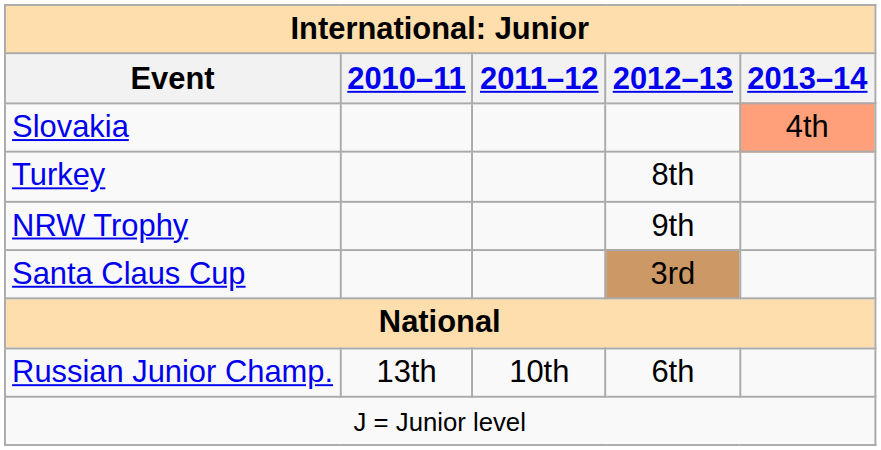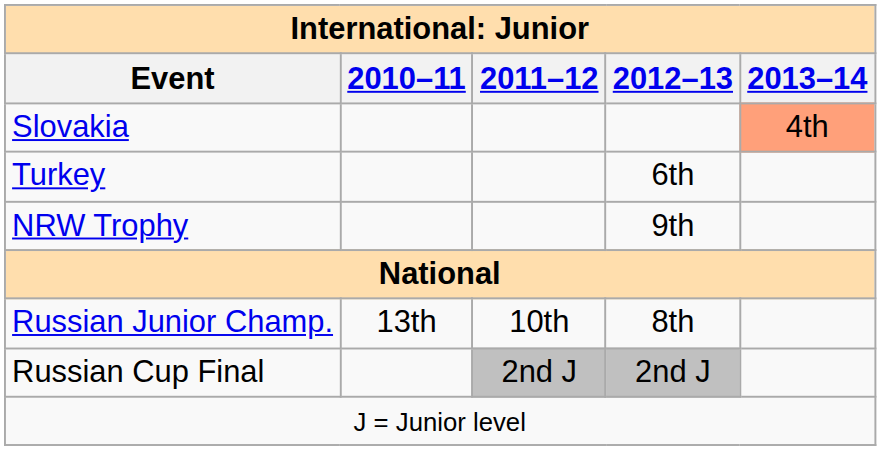Turkey | 2012–13: 8th -> 6th
- row: Santa Claus Cup | 3rd
Russian Junior Champ. | 2012–13: 6th -> 8th
+ row: Russian Cup Final | 2nd J | 2nd J
